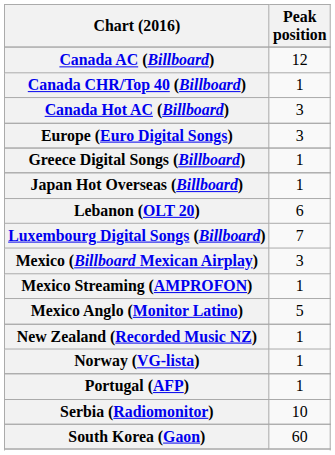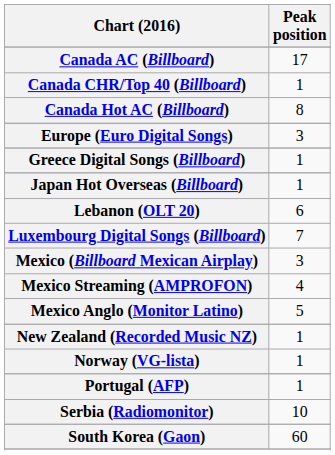Canada AC (Billboard) | Peak position: 12 -> 17
Canada Hot AC (Billboard) | Peak position: 3 -> 8
Mexico Streaming (AMPROFON) | Peak position: 1 -> 4
